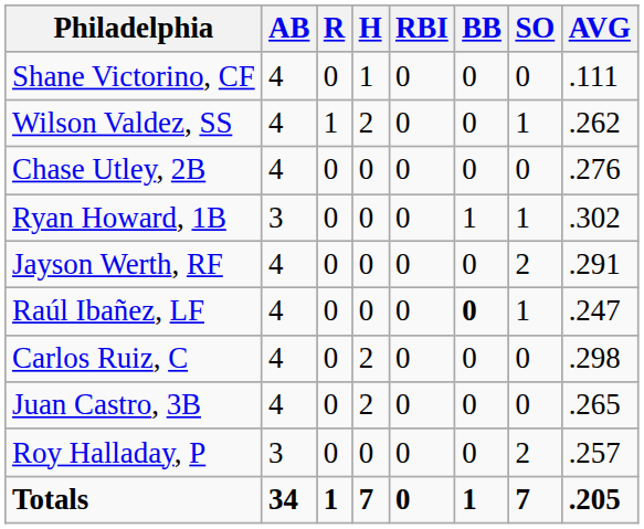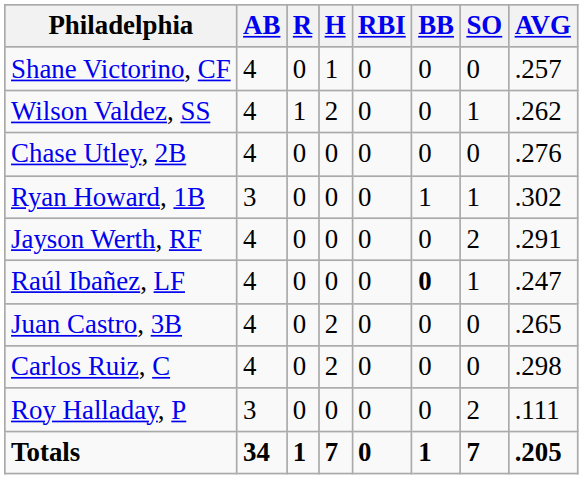Shane Victorino, CF | AVG: .111 -> .257
rows swapped: Juan Castro, 3B <-> Carlos Ruiz, C
Roy Halladay, P | AVG: .257 -> .111
